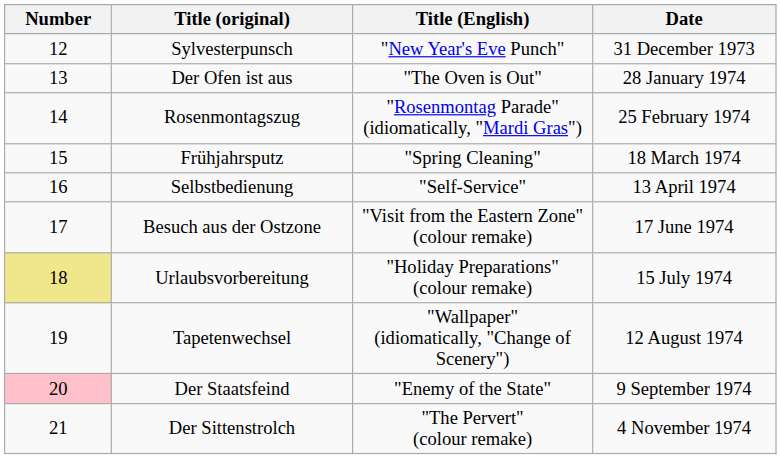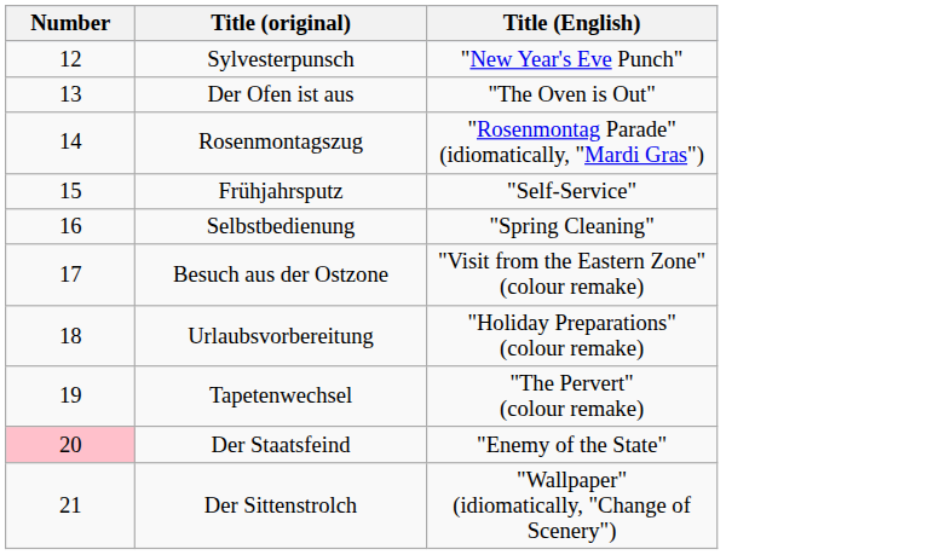- column: Date | 31 December 1973 | 28 January 1974 | 25 February 1974 | 18 March 1974 | 13 April 1974 | 17 June 1974 | 15 July 1974 | 12 August 1974 | 9 September 1974 | 4 November 1974
Frühjahrsputz | Title (English): "Spring Cleaning" -> "Self-Service"
Selbstbedienung | Title (English): "Self-Service" -> "Spring Cleaning"
Urlaubsvorbereitung | Number: khaki background -> no background
Tapetenwechsel | Title (English): "Wallpaper" (idiomatically, "Change of Scenery") -> "The Pervert" (colour remake)
Der Sittenstrolch | Title (English): "The Pervert" (colour remake) -> "Wallpaper" (idiomatically, "Change of Scenery")
